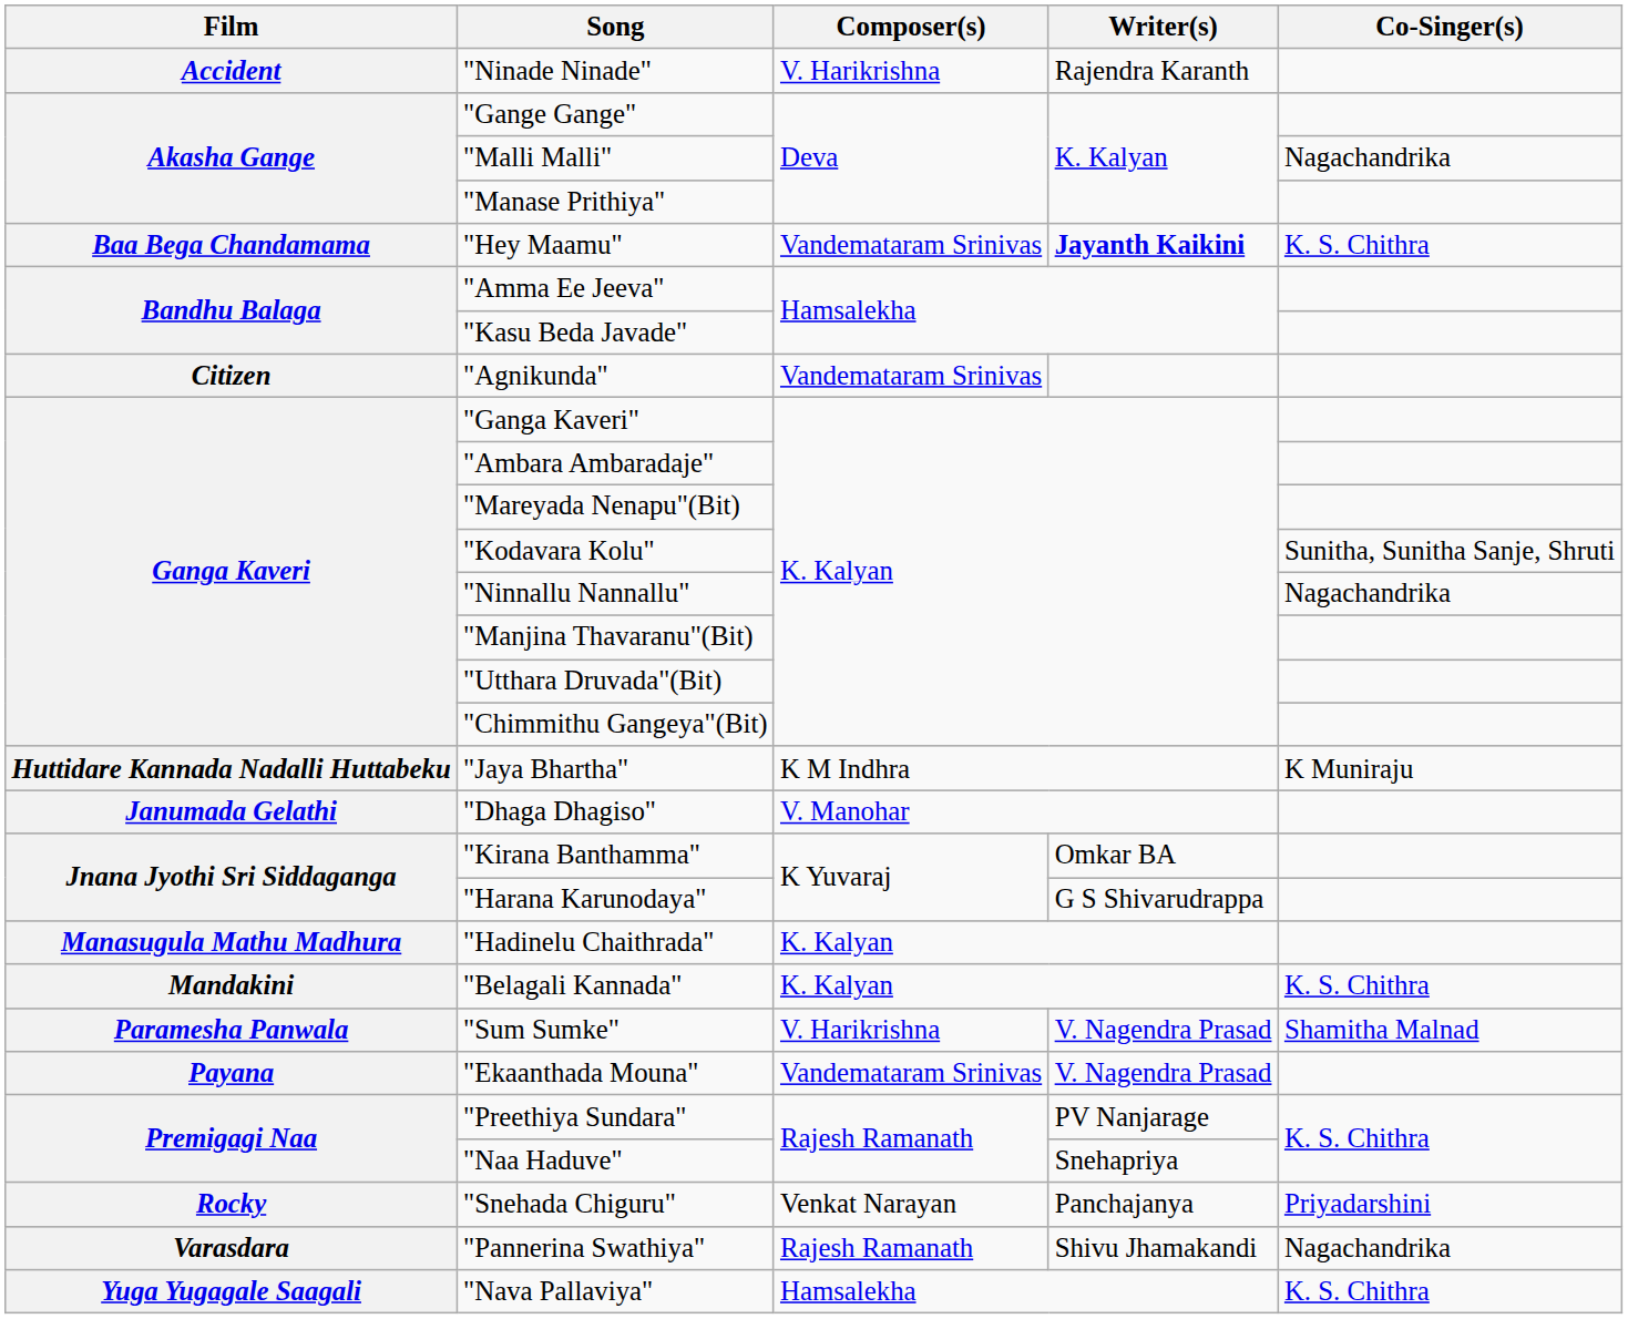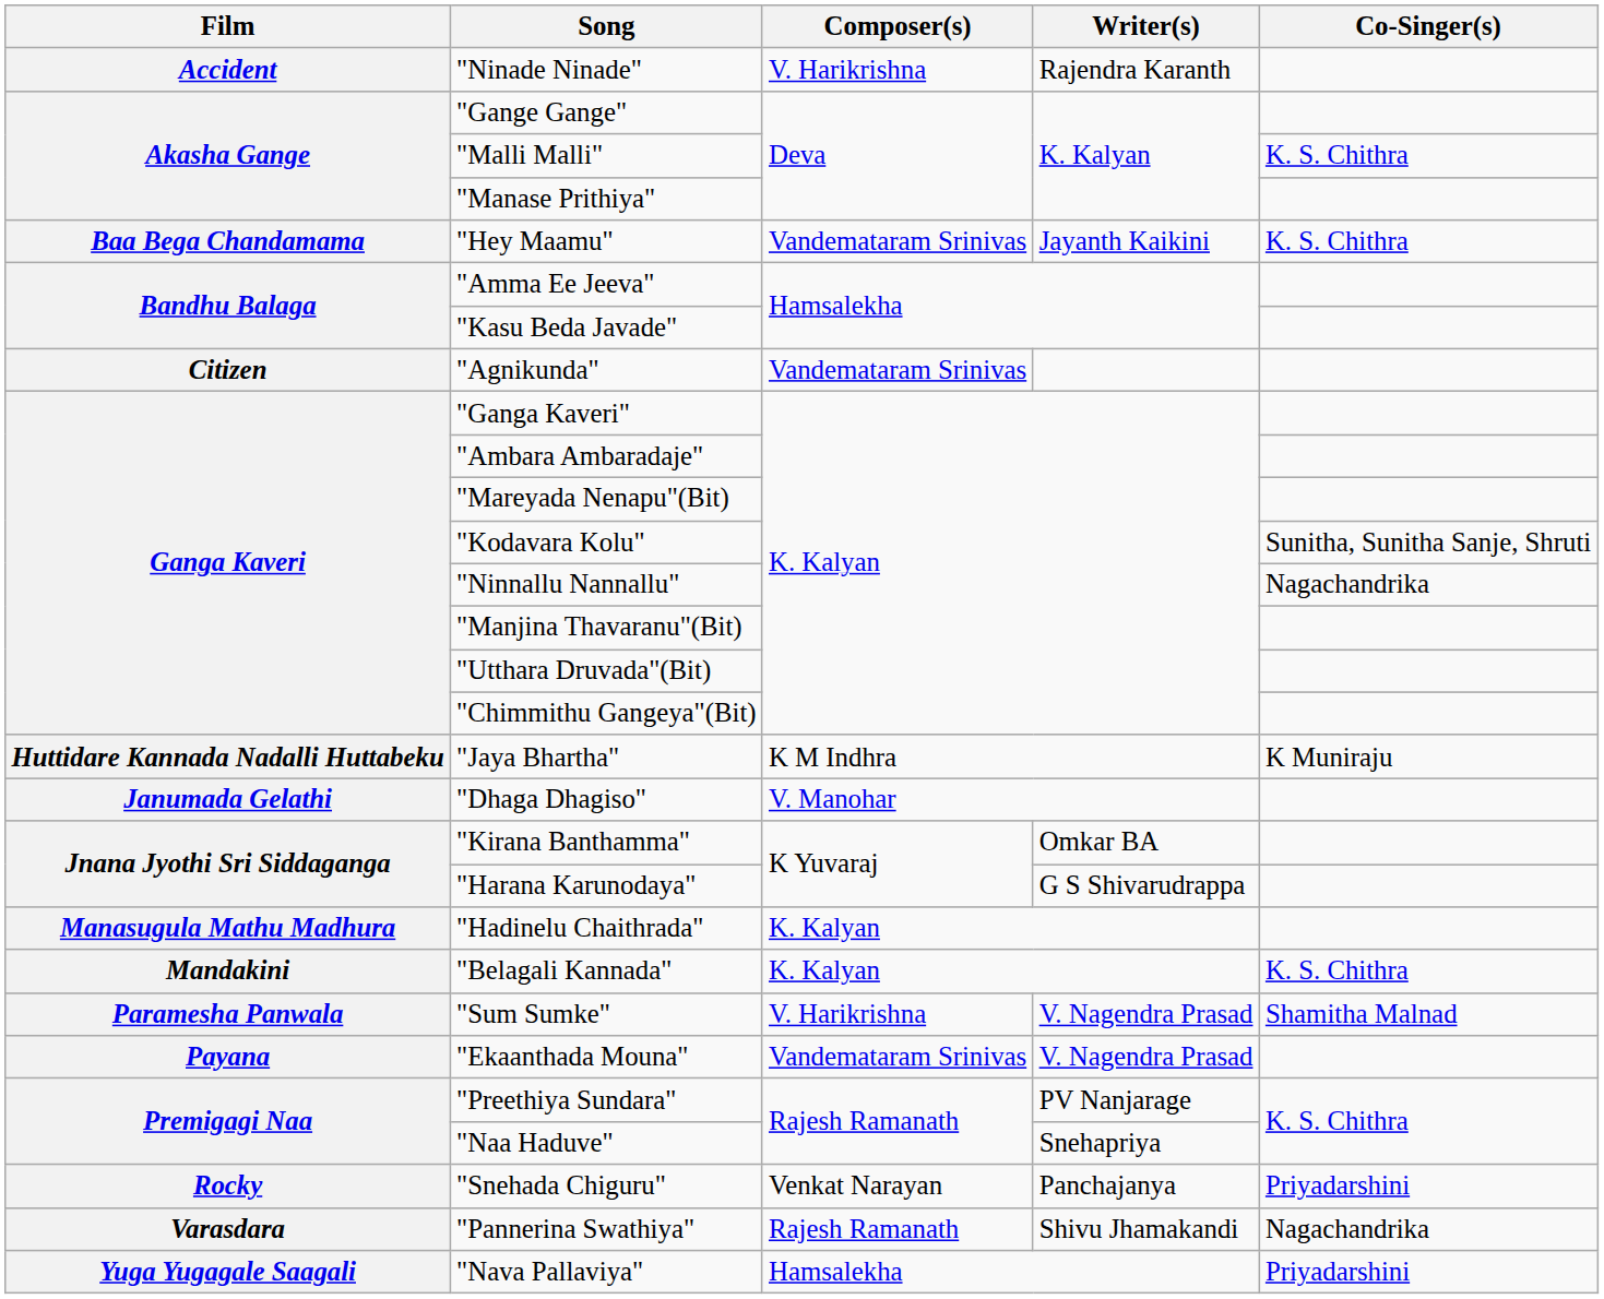"Malli Malli" | Co-Singer(s): Nagachandrika -> K. S. Chithra
"Hey Maamu" | Writer(s): bold -> normal
"Nava Pallaviya" | Co-Singer(s): K. S. Chithra -> Priyadarshini
